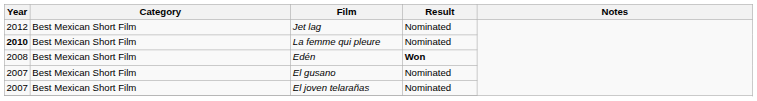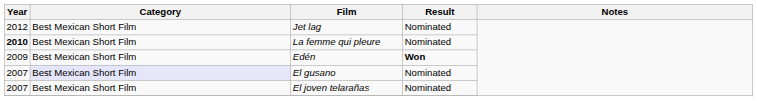Edén | Year: 2008 -> 2009
El gusano | Category: no background -> lavender background
